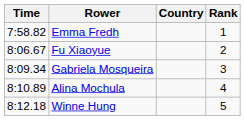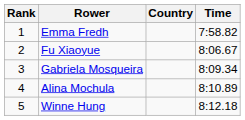columns swapped: Rank <-> Time
